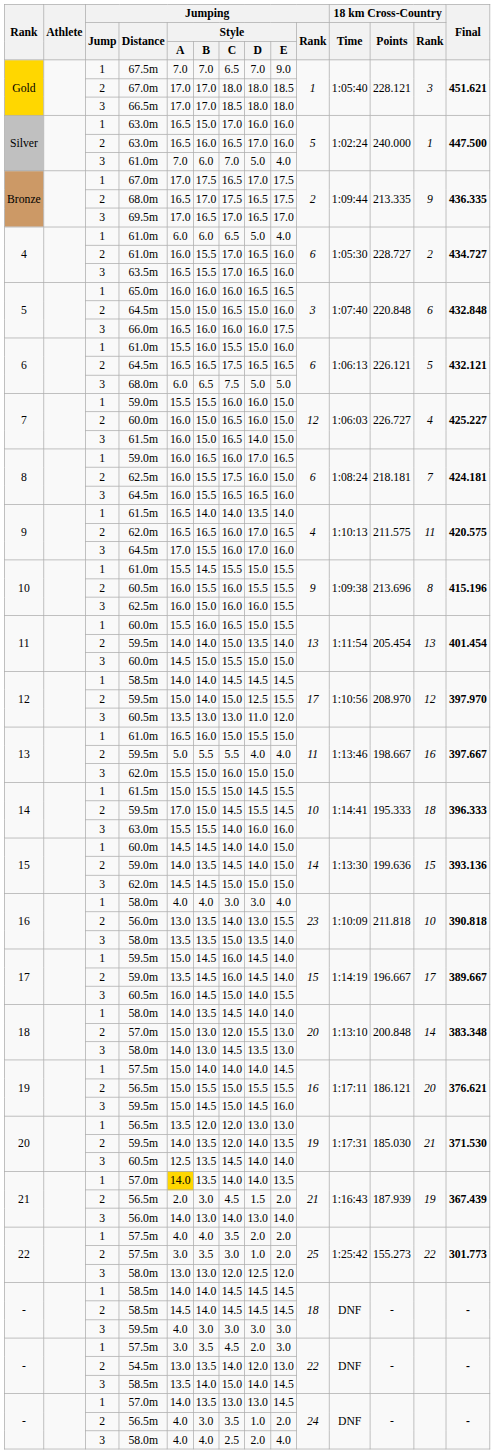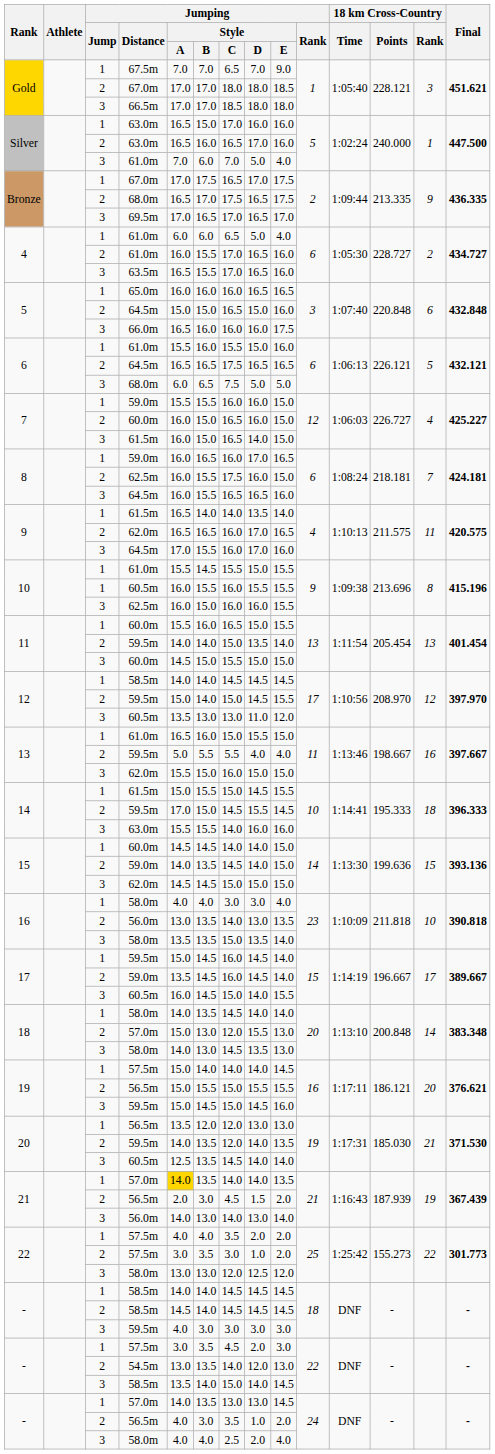10 / 60.5m | Jumping / Jump: 2 -> 1
12 / 59.5m | Jumping / Style / D: 12.5 -> 14.5
16 / 56.0m | Jumping / Style / E: 15.5 -> 13.5
